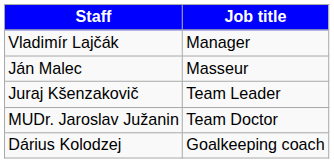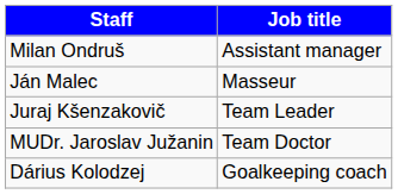- row: Vladimír Lajčák | Manager
+ row: Milan Ondruš | Assistant manager
